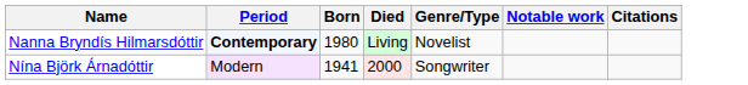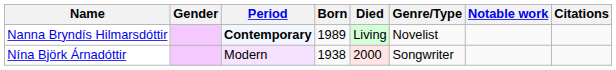+ column: Gender
Nanna Bryndís Hilmarsdóttir | Born: 1980 -> 1989
Nína Björk Árnadóttir | Born: 1941 -> 1938
